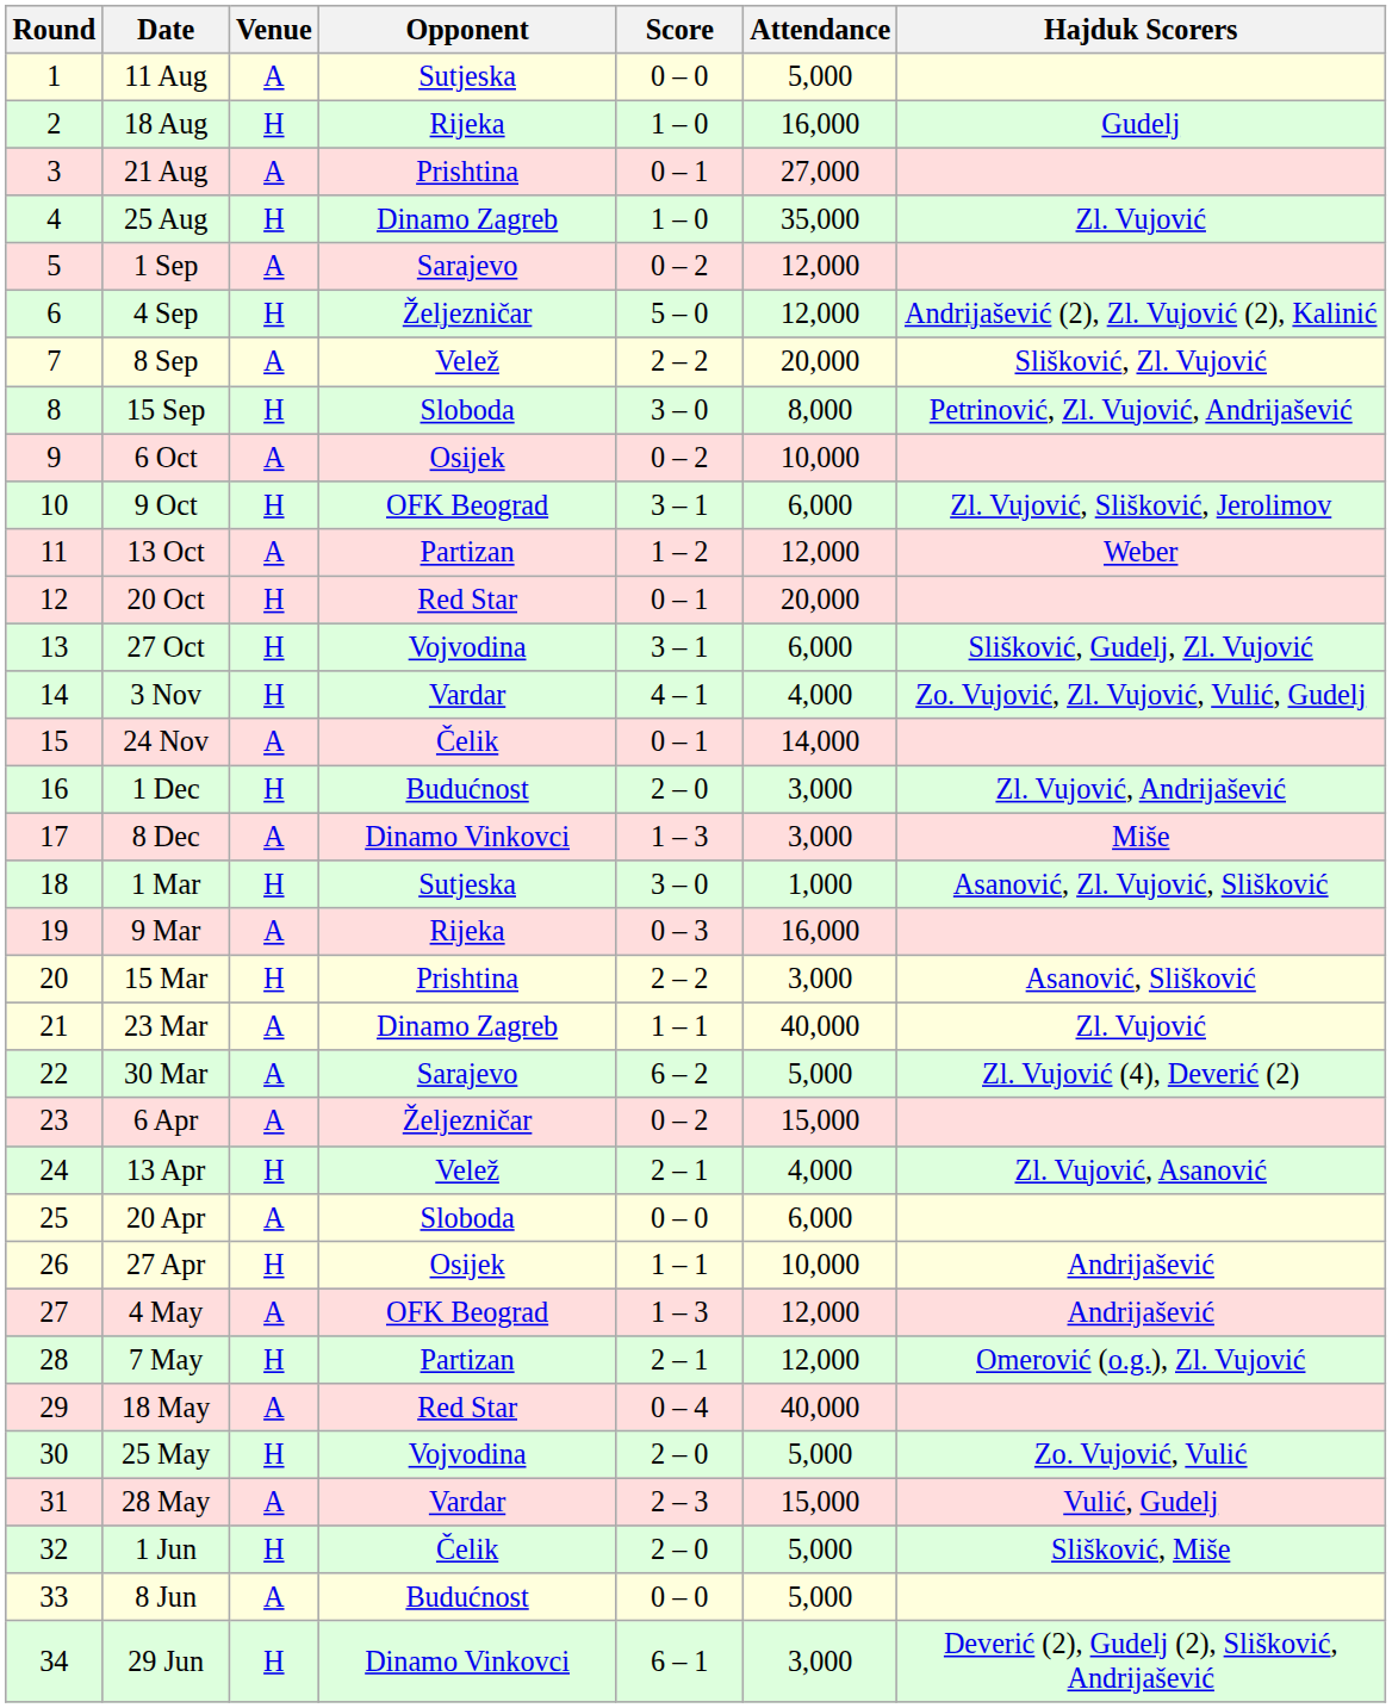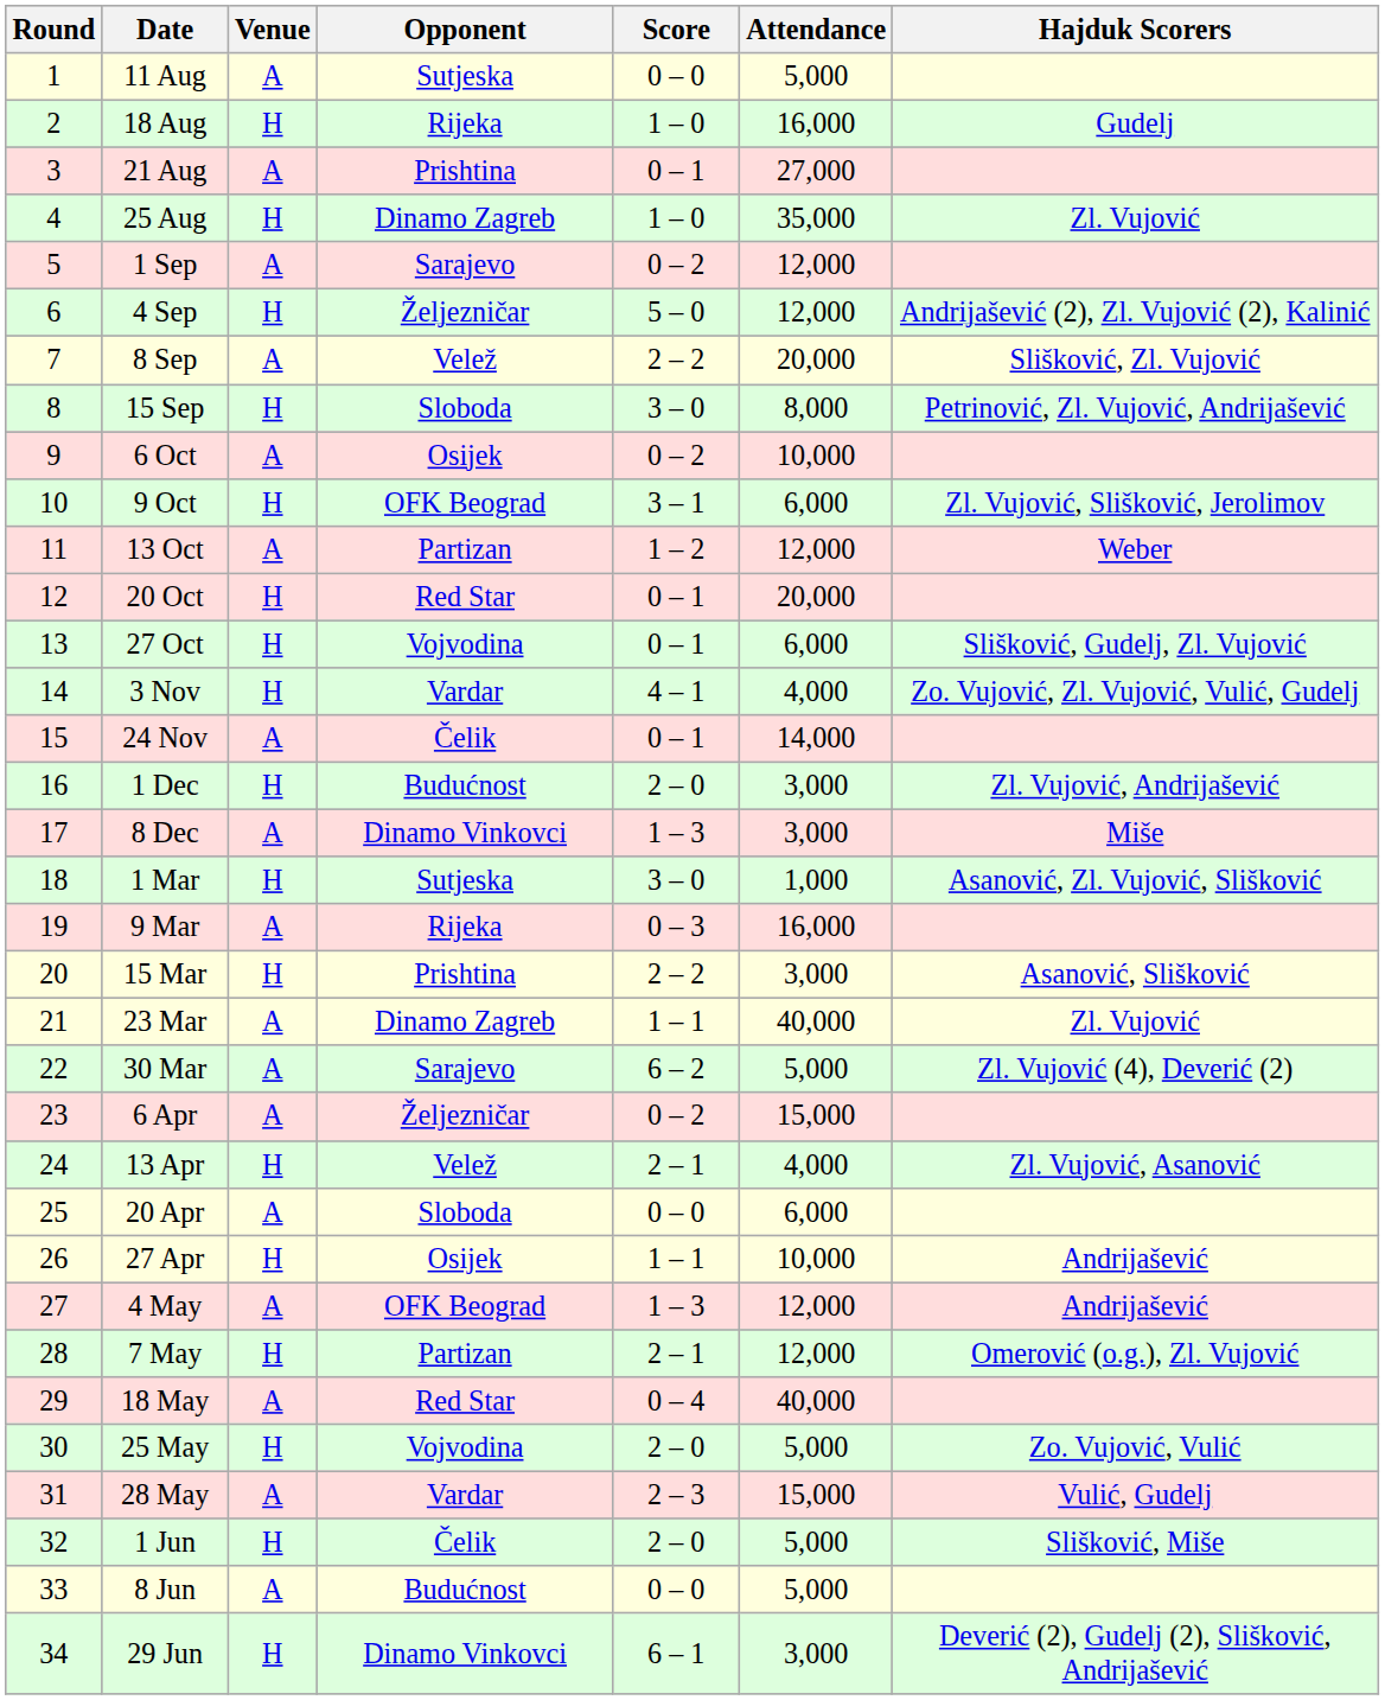27 Oct | Score: 3 – 1 -> 0 – 1
